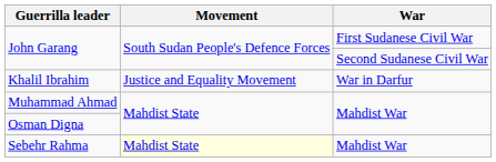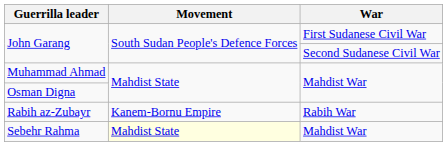- row: Khalil Ibrahim | Justice and Equality Movement | War in Darfur
+ row: Rabih az-Zubayr | Kanem-Bornu Empire | Rabih War
